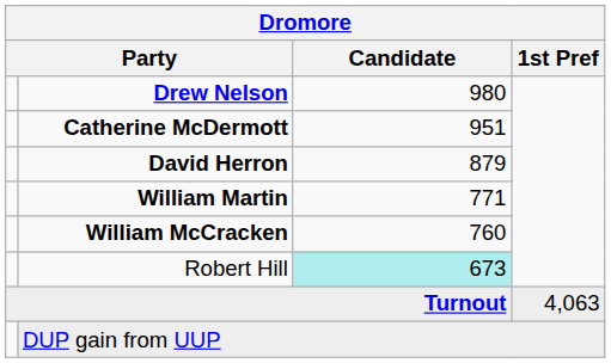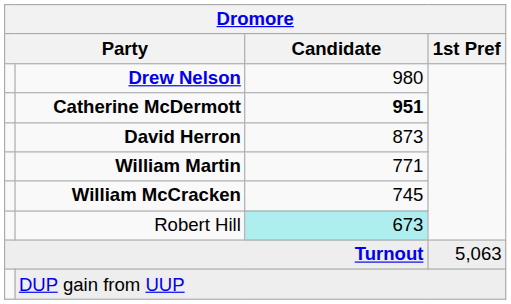Catherine McDermott | Candidate: normal -> bold
David Herron | Candidate: 879 -> 873
William McCracken | Candidate: 760 -> 745
Turnout | 1st Pref: 4,063 -> 5,063
